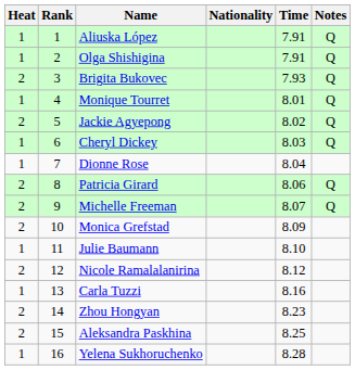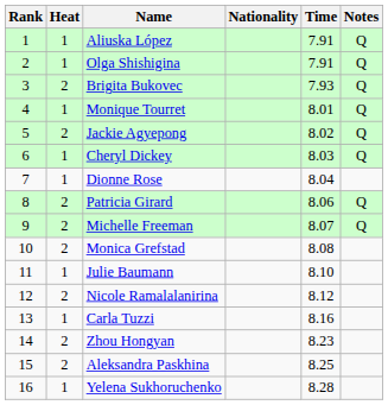columns swapped: Rank <-> Heat
Monica Grefstad | Time: 8.09 -> 8.08
